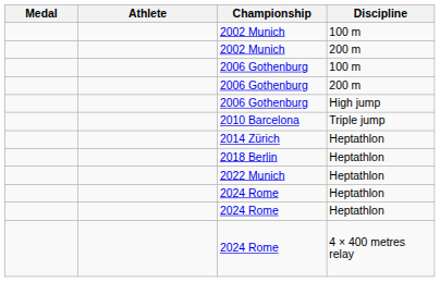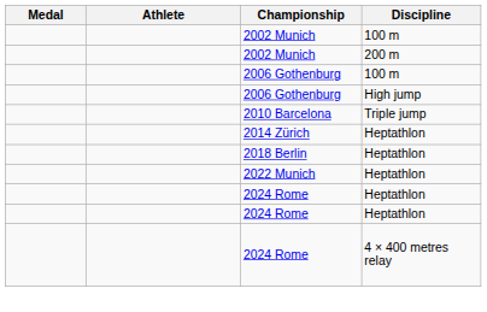- row: 2006 Gothenburg | 200 m
